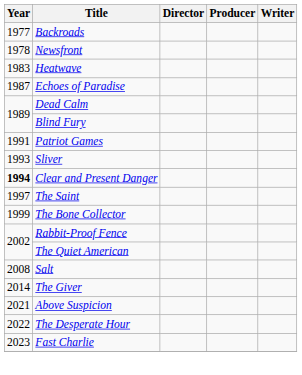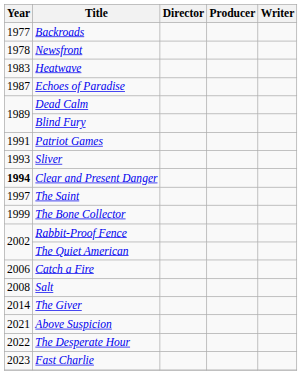+ row: 2006 | Catch a Fire
